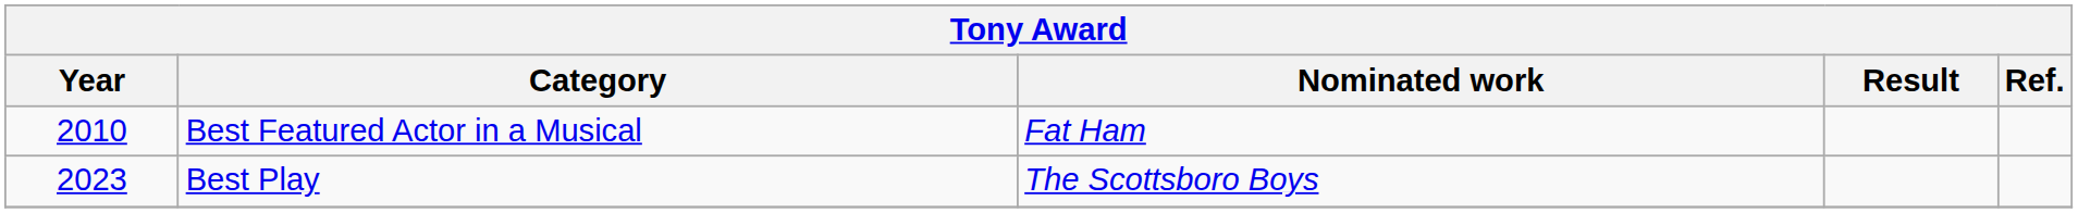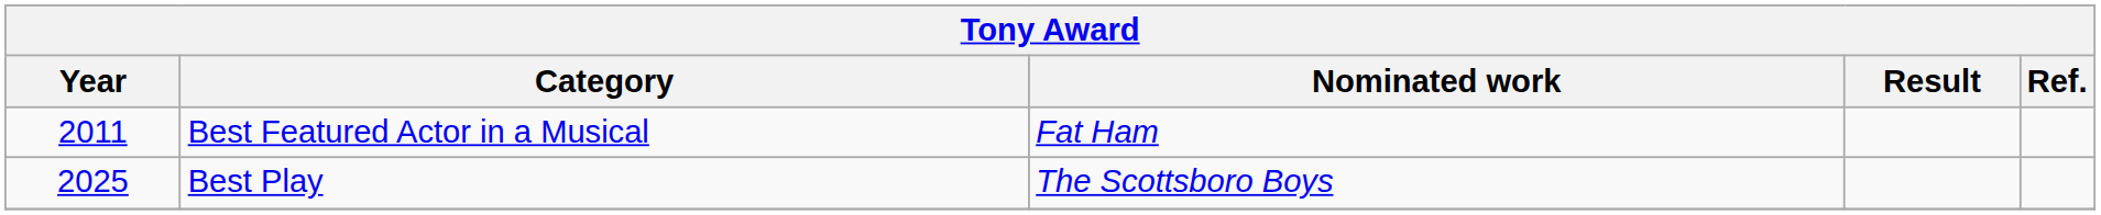Best Featured Actor in a Musical | Year: 2010 -> 2011
Best Play | Year: 2023 -> 2025
